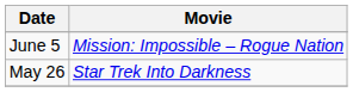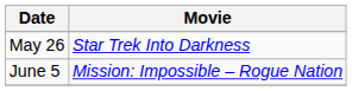rows swapped: May 26 <-> June 5
